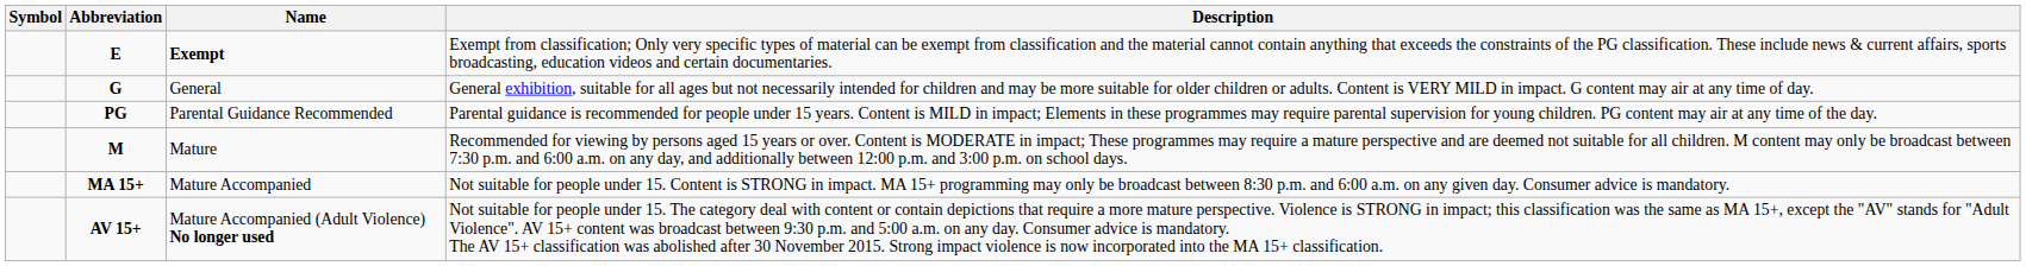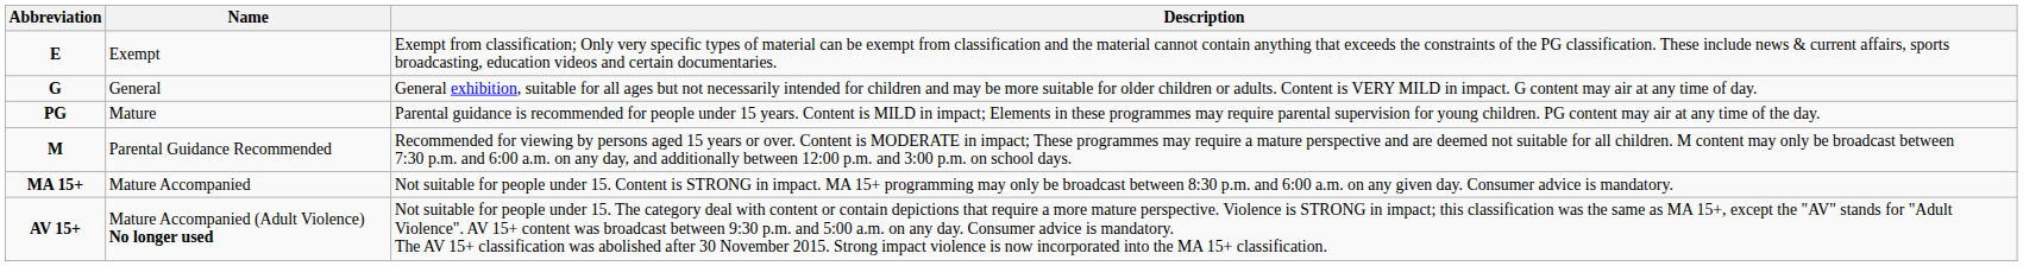- column: Symbol
E | Name: bold -> normal
PG | Name: Parental Guidance Recommended -> Mature
M | Name: Mature -> Parental Guidance Recommended
